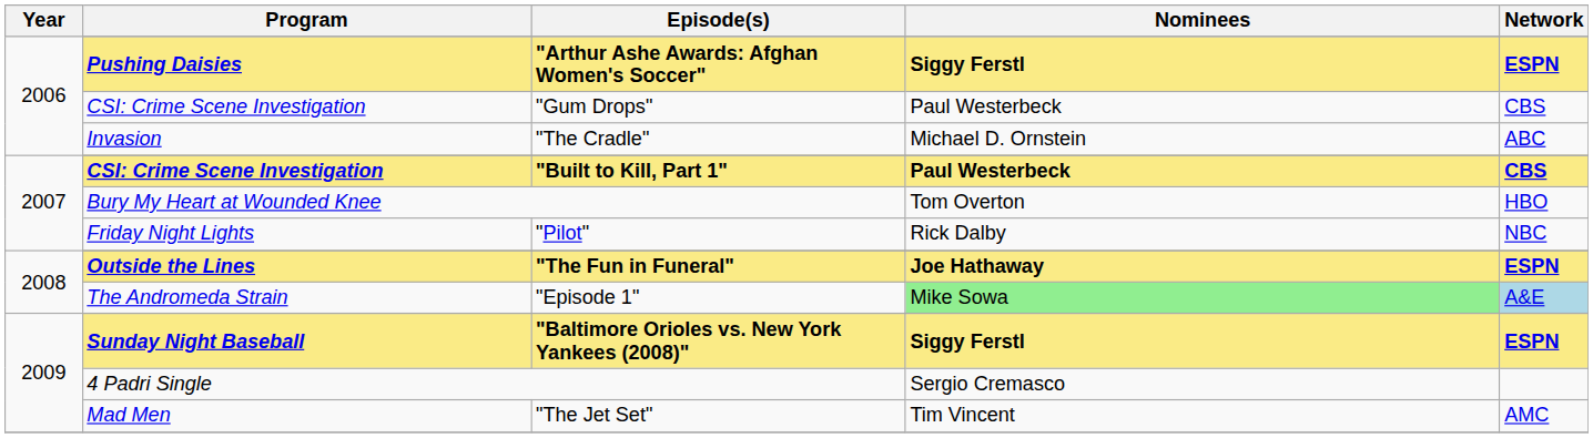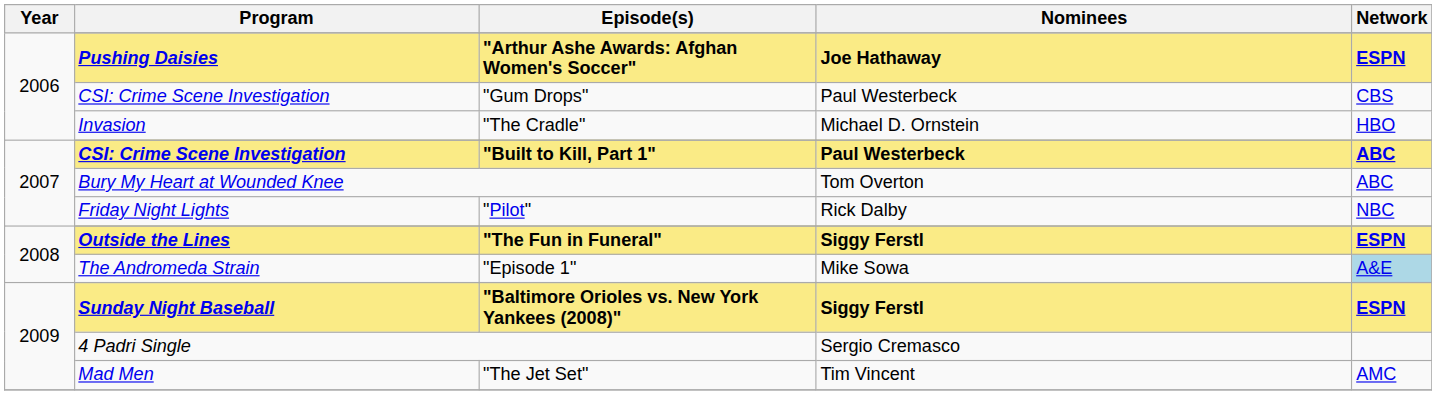"Arthur Ashe Awards: Afghan Women's Soccer" | Nominees: Siggy Ferstl -> Joe Hathaway
"The Cradle" | Network: ABC -> HBO
"Built to Kill, Part 1" | Network: CBS -> ABC
Bury My Heart at Wounded Knee | Network: HBO -> ABC
"The Fun in Funeral" | Nominees: Joe Hathaway -> Siggy Ferstl
"Episode 1" | Nominees: lightgreen background -> no background
